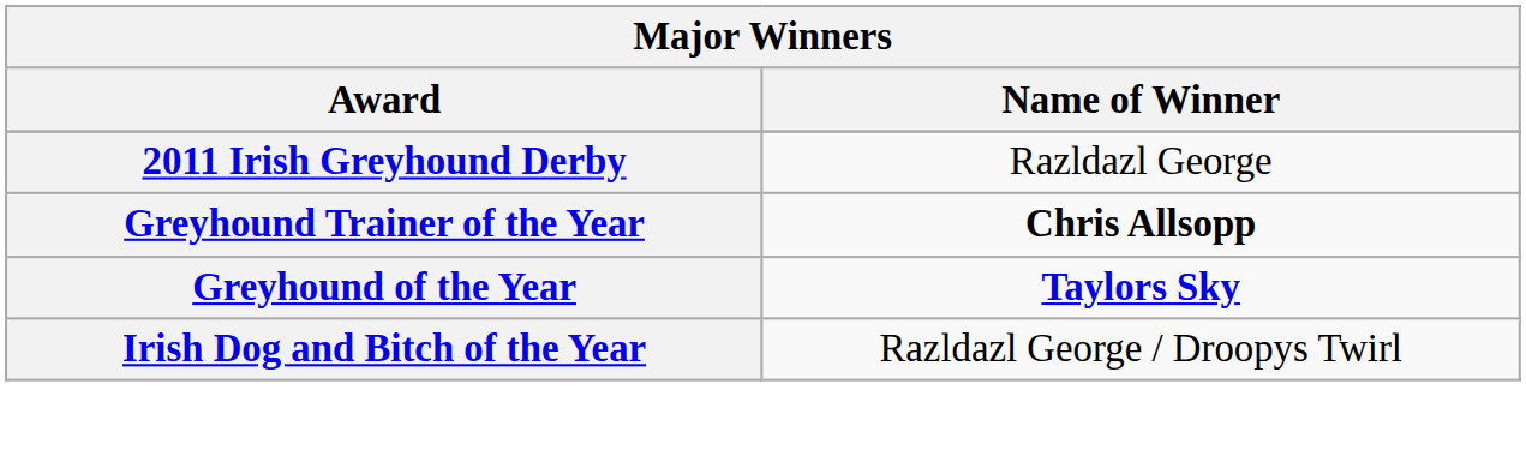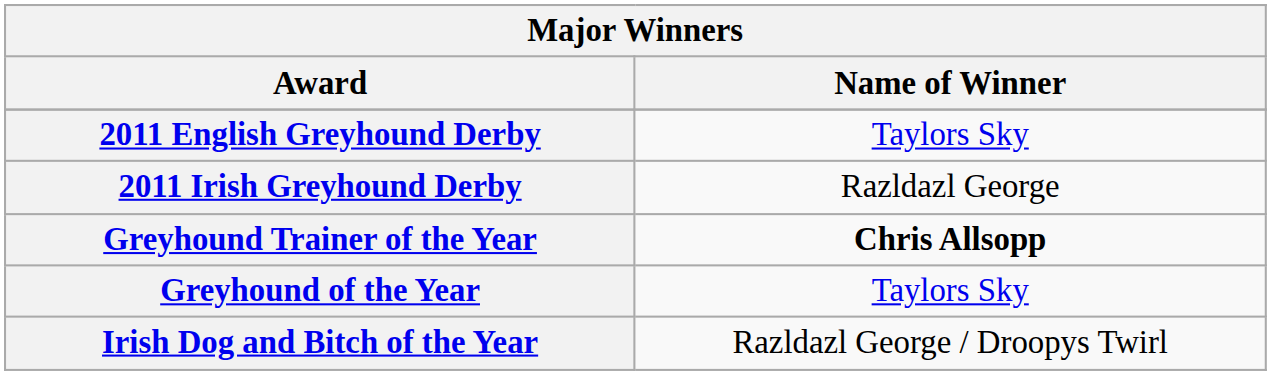+ row: 2011 English Greyhound Derby | Taylors Sky
Greyhound of the Year | Name of Winner: bold -> normal
